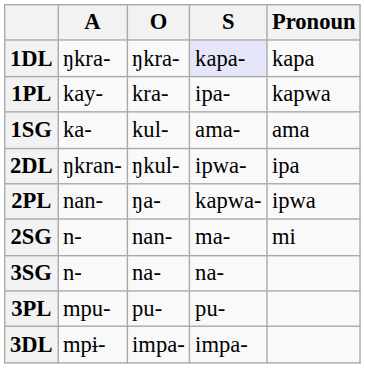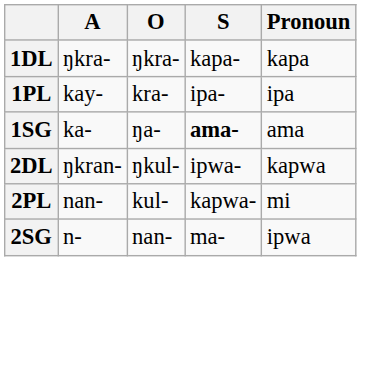1DL | S: lavender background -> no background
1PL | Pronoun: kapwa -> ipa
1SG | O: kul- -> ŋa-
1SG | S: normal -> bold
2DL | Pronoun: ipa -> kapwa
2PL | O: ŋa- -> kul-
2PL | Pronoun: ipwa -> mi
2SG | Pronoun: mi -> ipwa
- row: 3SG | n- | na- | na-
- row: 3PL | mpu- | pu- | pu-
- row: 3DL | mpɨ- | impa- | impa-
